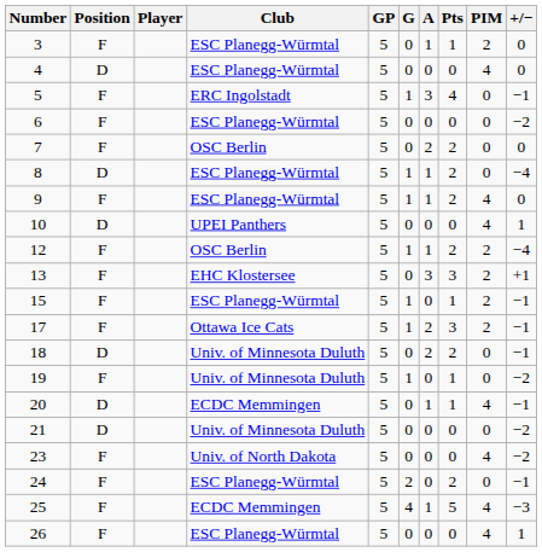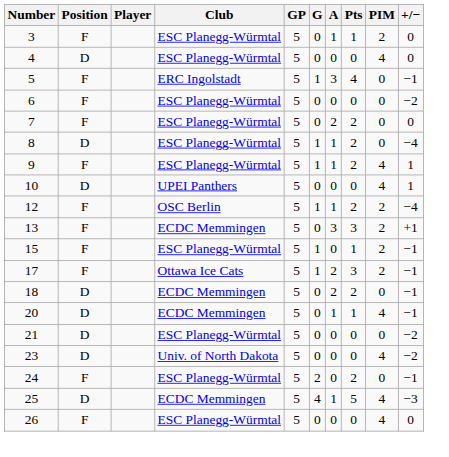7 | Club: OSC Berlin -> ESC Planegg-Würmtal
9 | +/−: 0 -> 1
13 | Club: EHC Klostersee -> ECDC Memmingen
18 | Club: Univ. of Minnesota Duluth -> ECDC Memmingen
- row: 19 | F | Univ. of Minnesota Duluth | 5 | 1 | 0 | 1 | 0 | −2
21 | Club: Univ. of Minnesota Duluth -> ESC Planegg-Würmtal
23 | Position: F -> D
25 | Position: F -> D
26 | +/−: 1 -> 0
